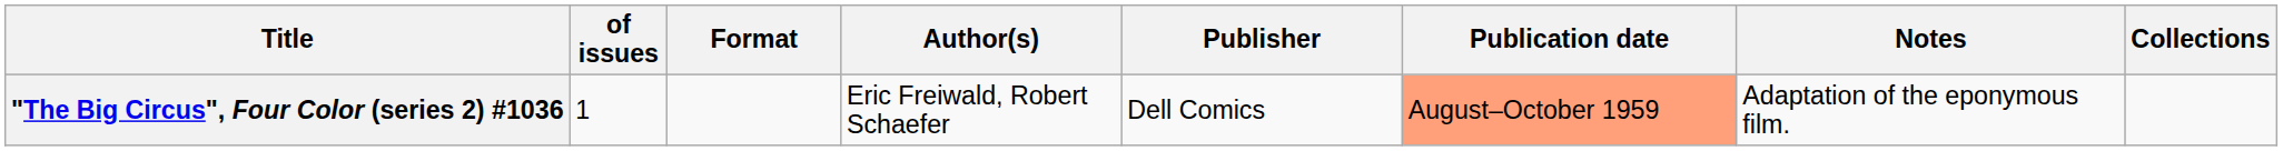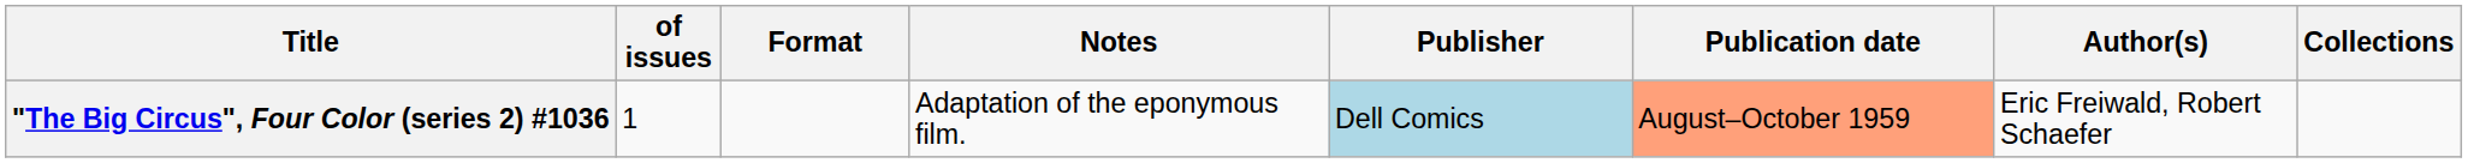columns swapped: Author(s) <-> Notes
"The Big Circus", Four Color (series 2) #1036 | Publisher: no background -> lightblue background
